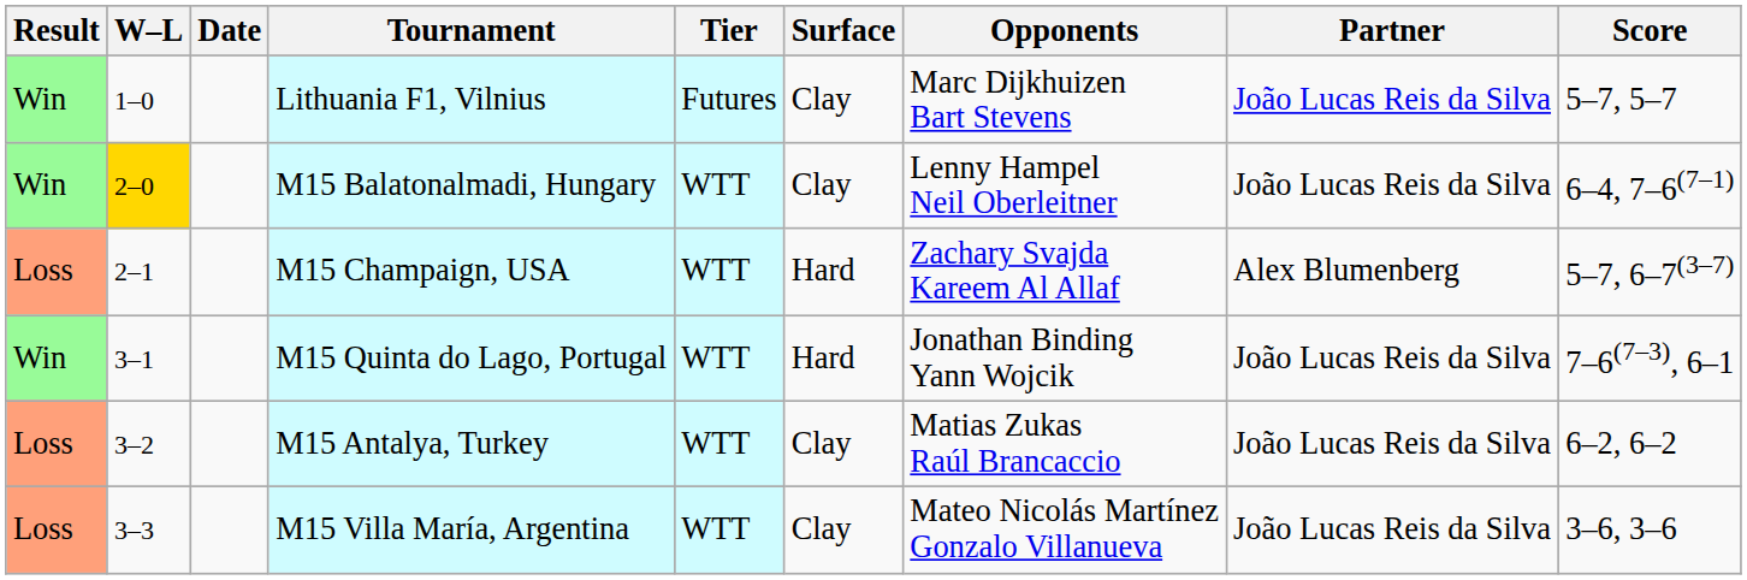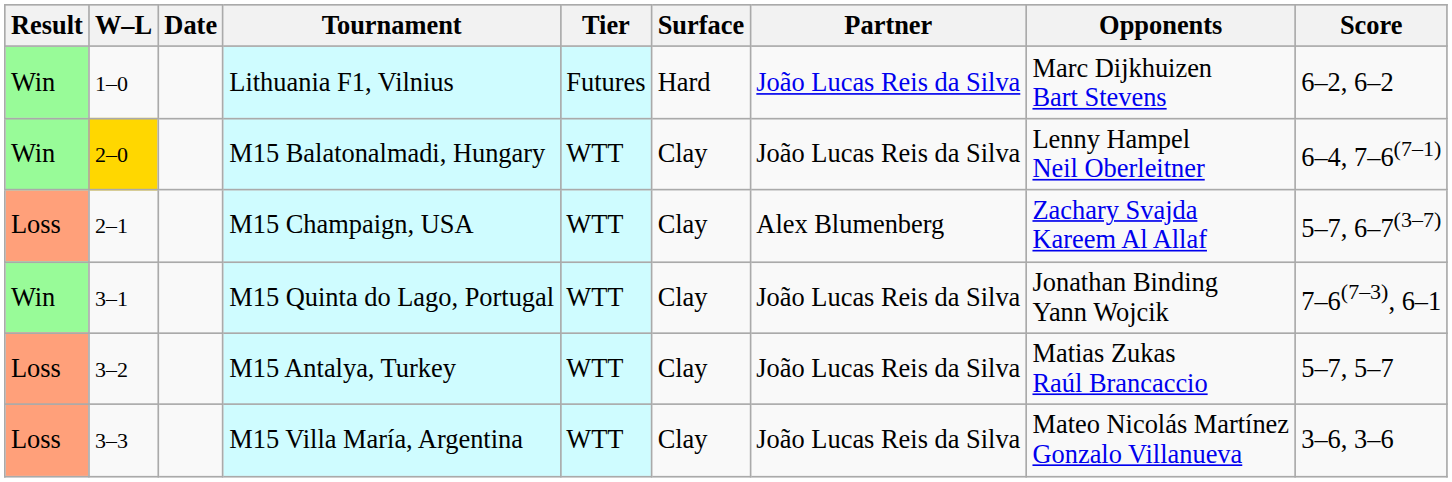columns swapped: Partner <-> Opponents
Lithuania F1, Vilnius | Surface: Clay -> Hard
Lithuania F1, Vilnius | Score: 5–7, 5–7 -> 6–2, 6–2
M15 Champaign, USA | Surface: Hard -> Clay
M15 Quinta do Lago, Portugal | Surface: Hard -> Clay
M15 Antalya, Turkey | Score: 6–2, 6–2 -> 5–7, 5–7
